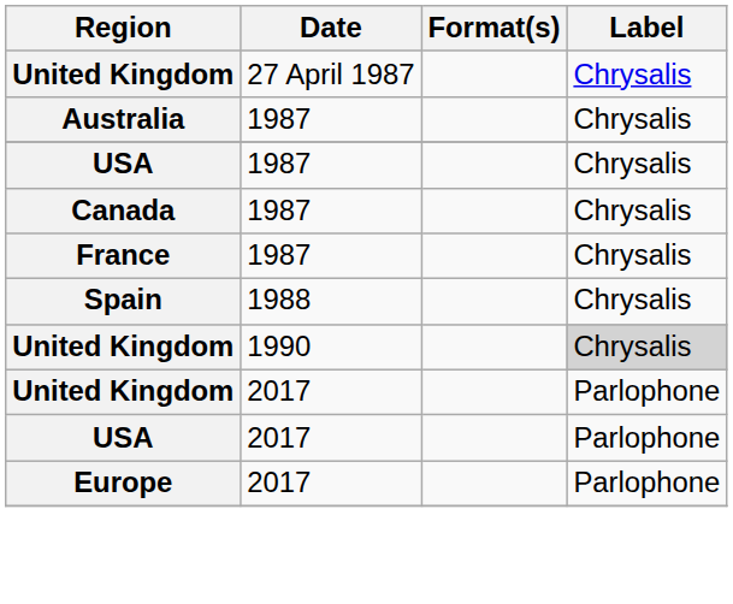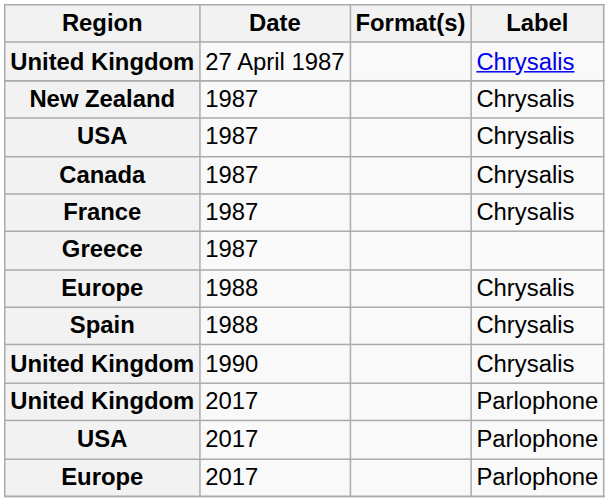- row: Australia | 1987 | Chrysalis
+ row: New Zealand | 1987 | Chrysalis
+ row: Greece | 1987
+ row: Europe | 1988 | Chrysalis
United Kingdom / 1990 | Label: lightgrey background -> no background
